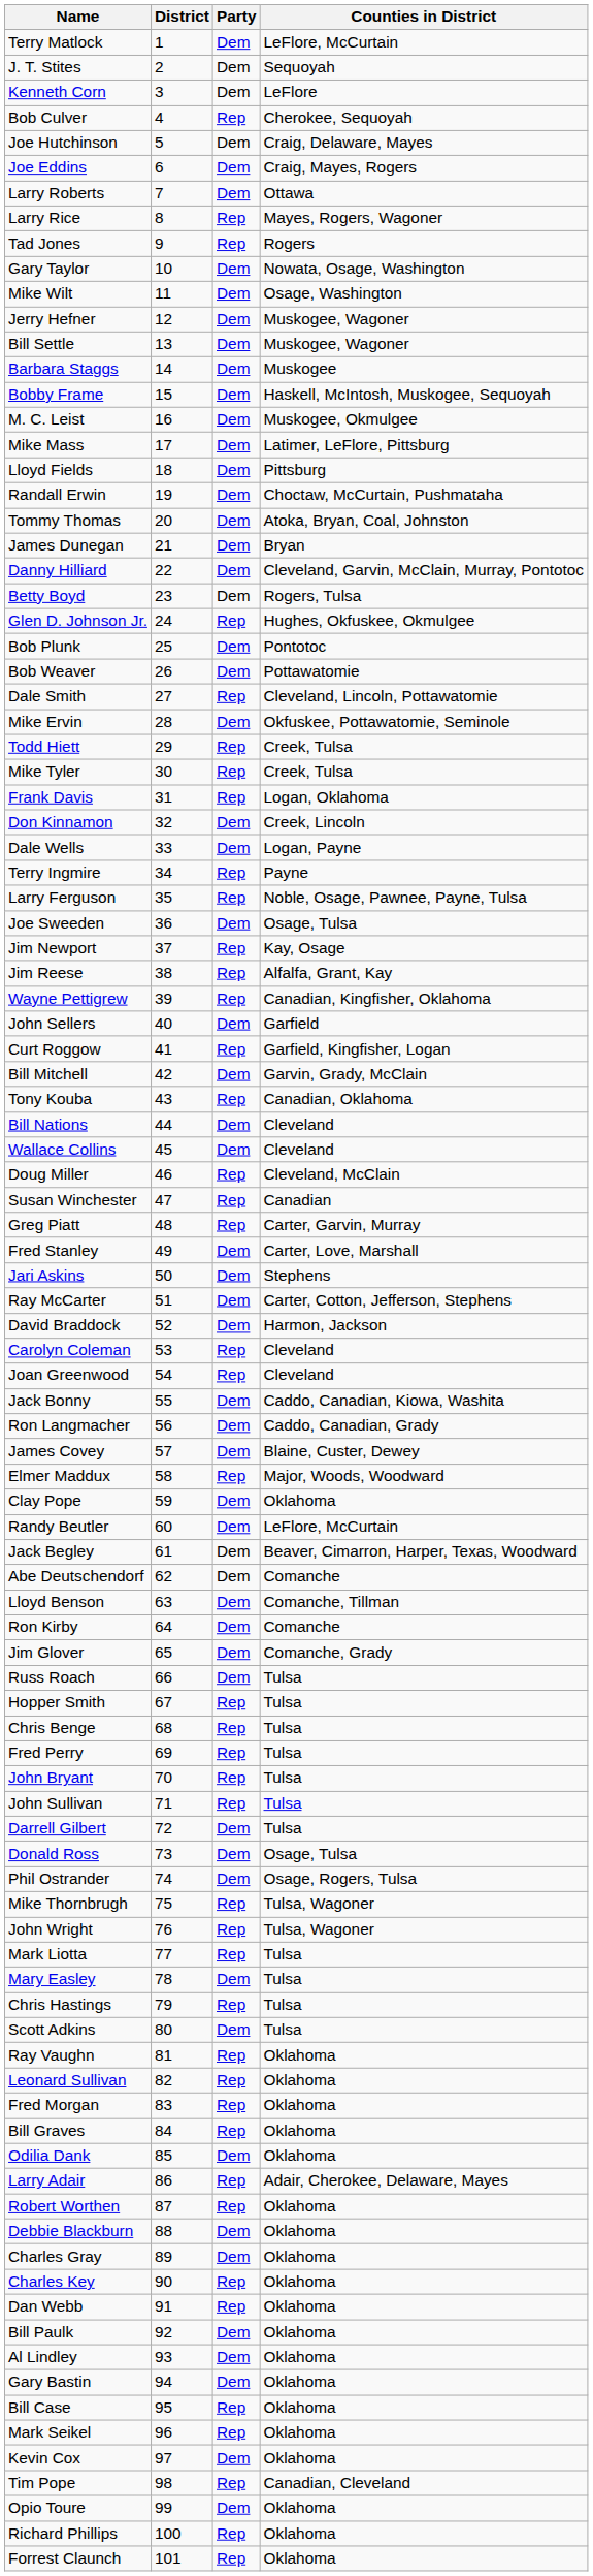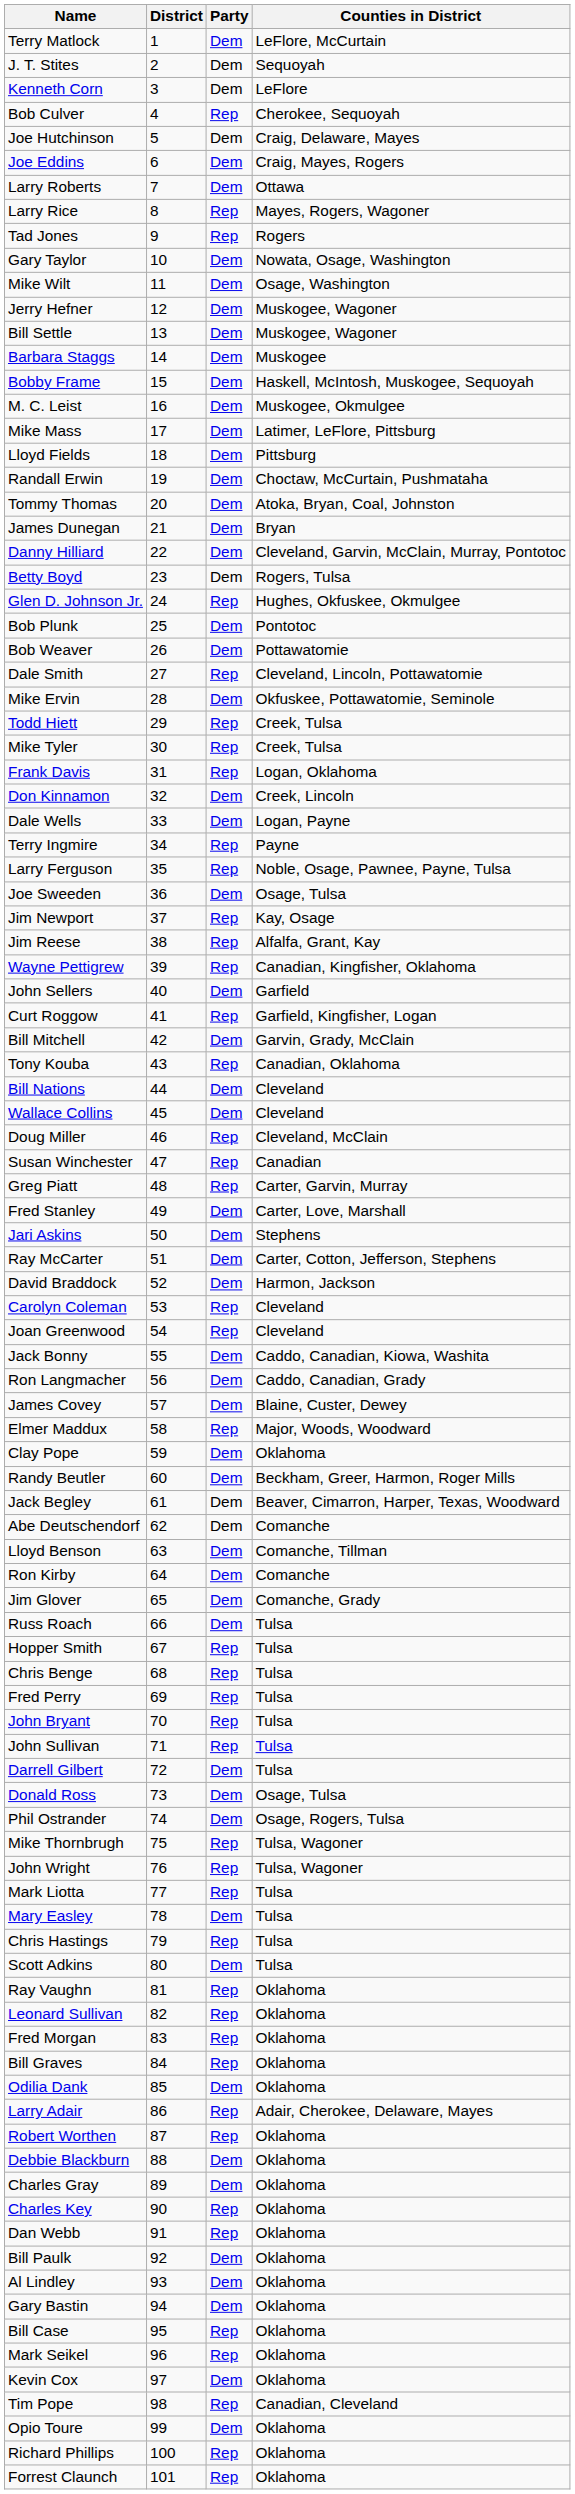Randy Beutler | Counties in District: LeFlore, McCurtain -> Beckham, Greer, Harmon, Roger Mills
